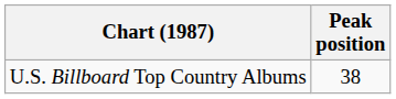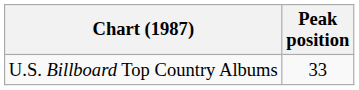U.S. Billboard Top Country Albums | Peak position: 38 -> 33
